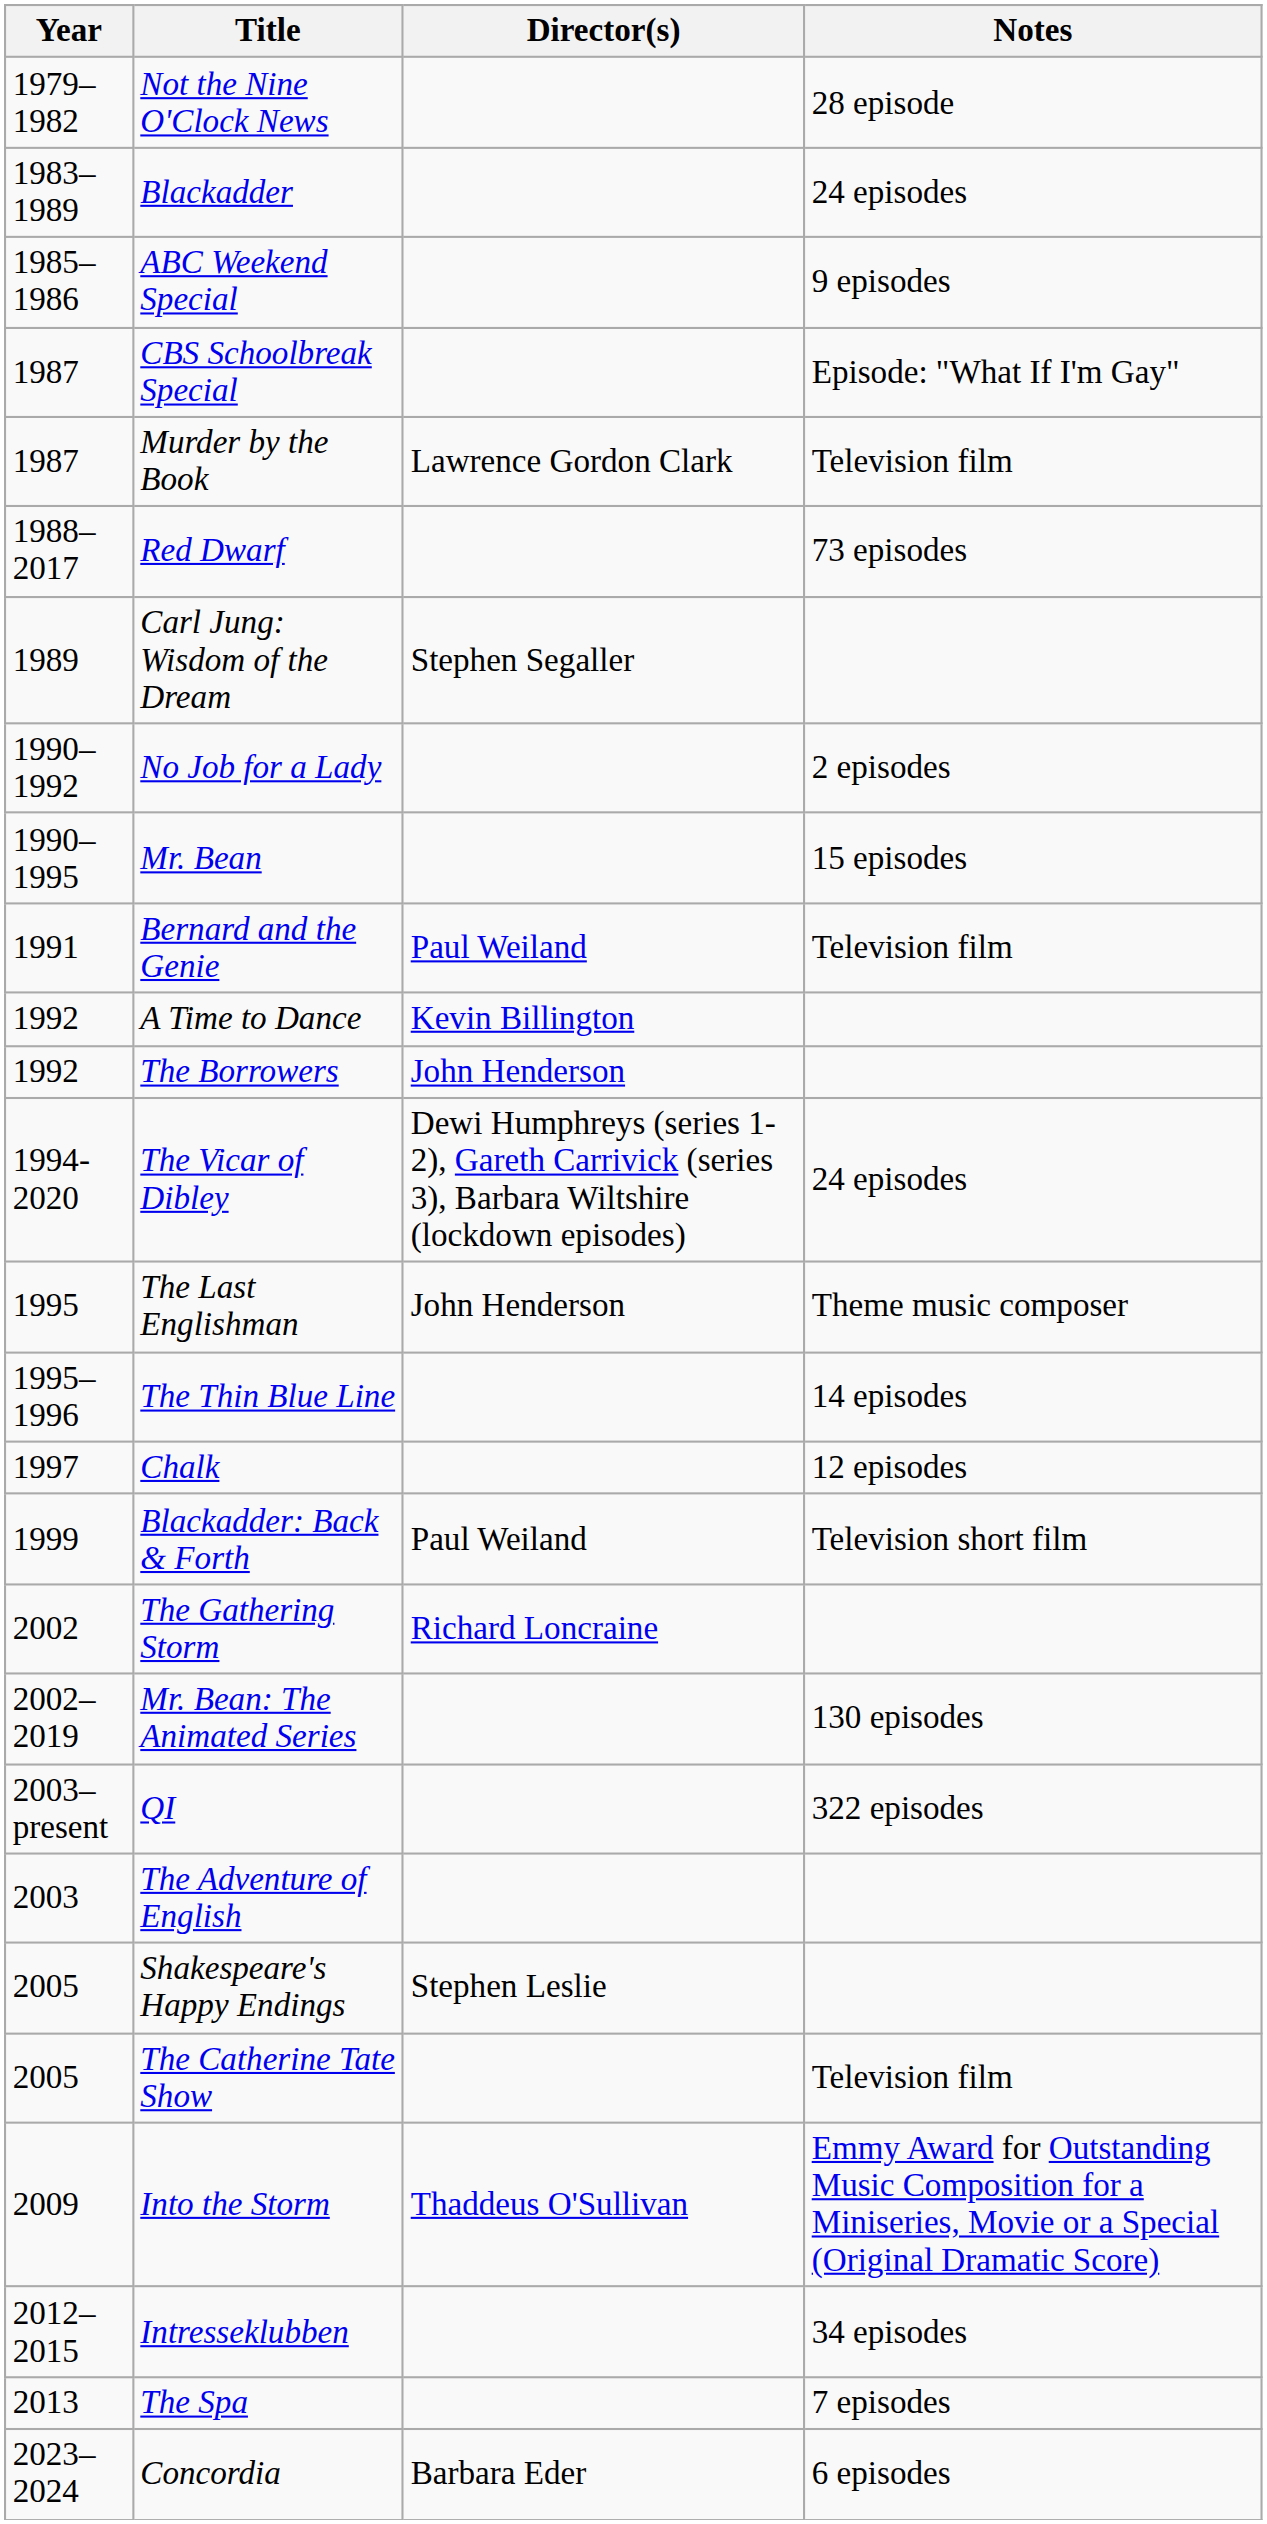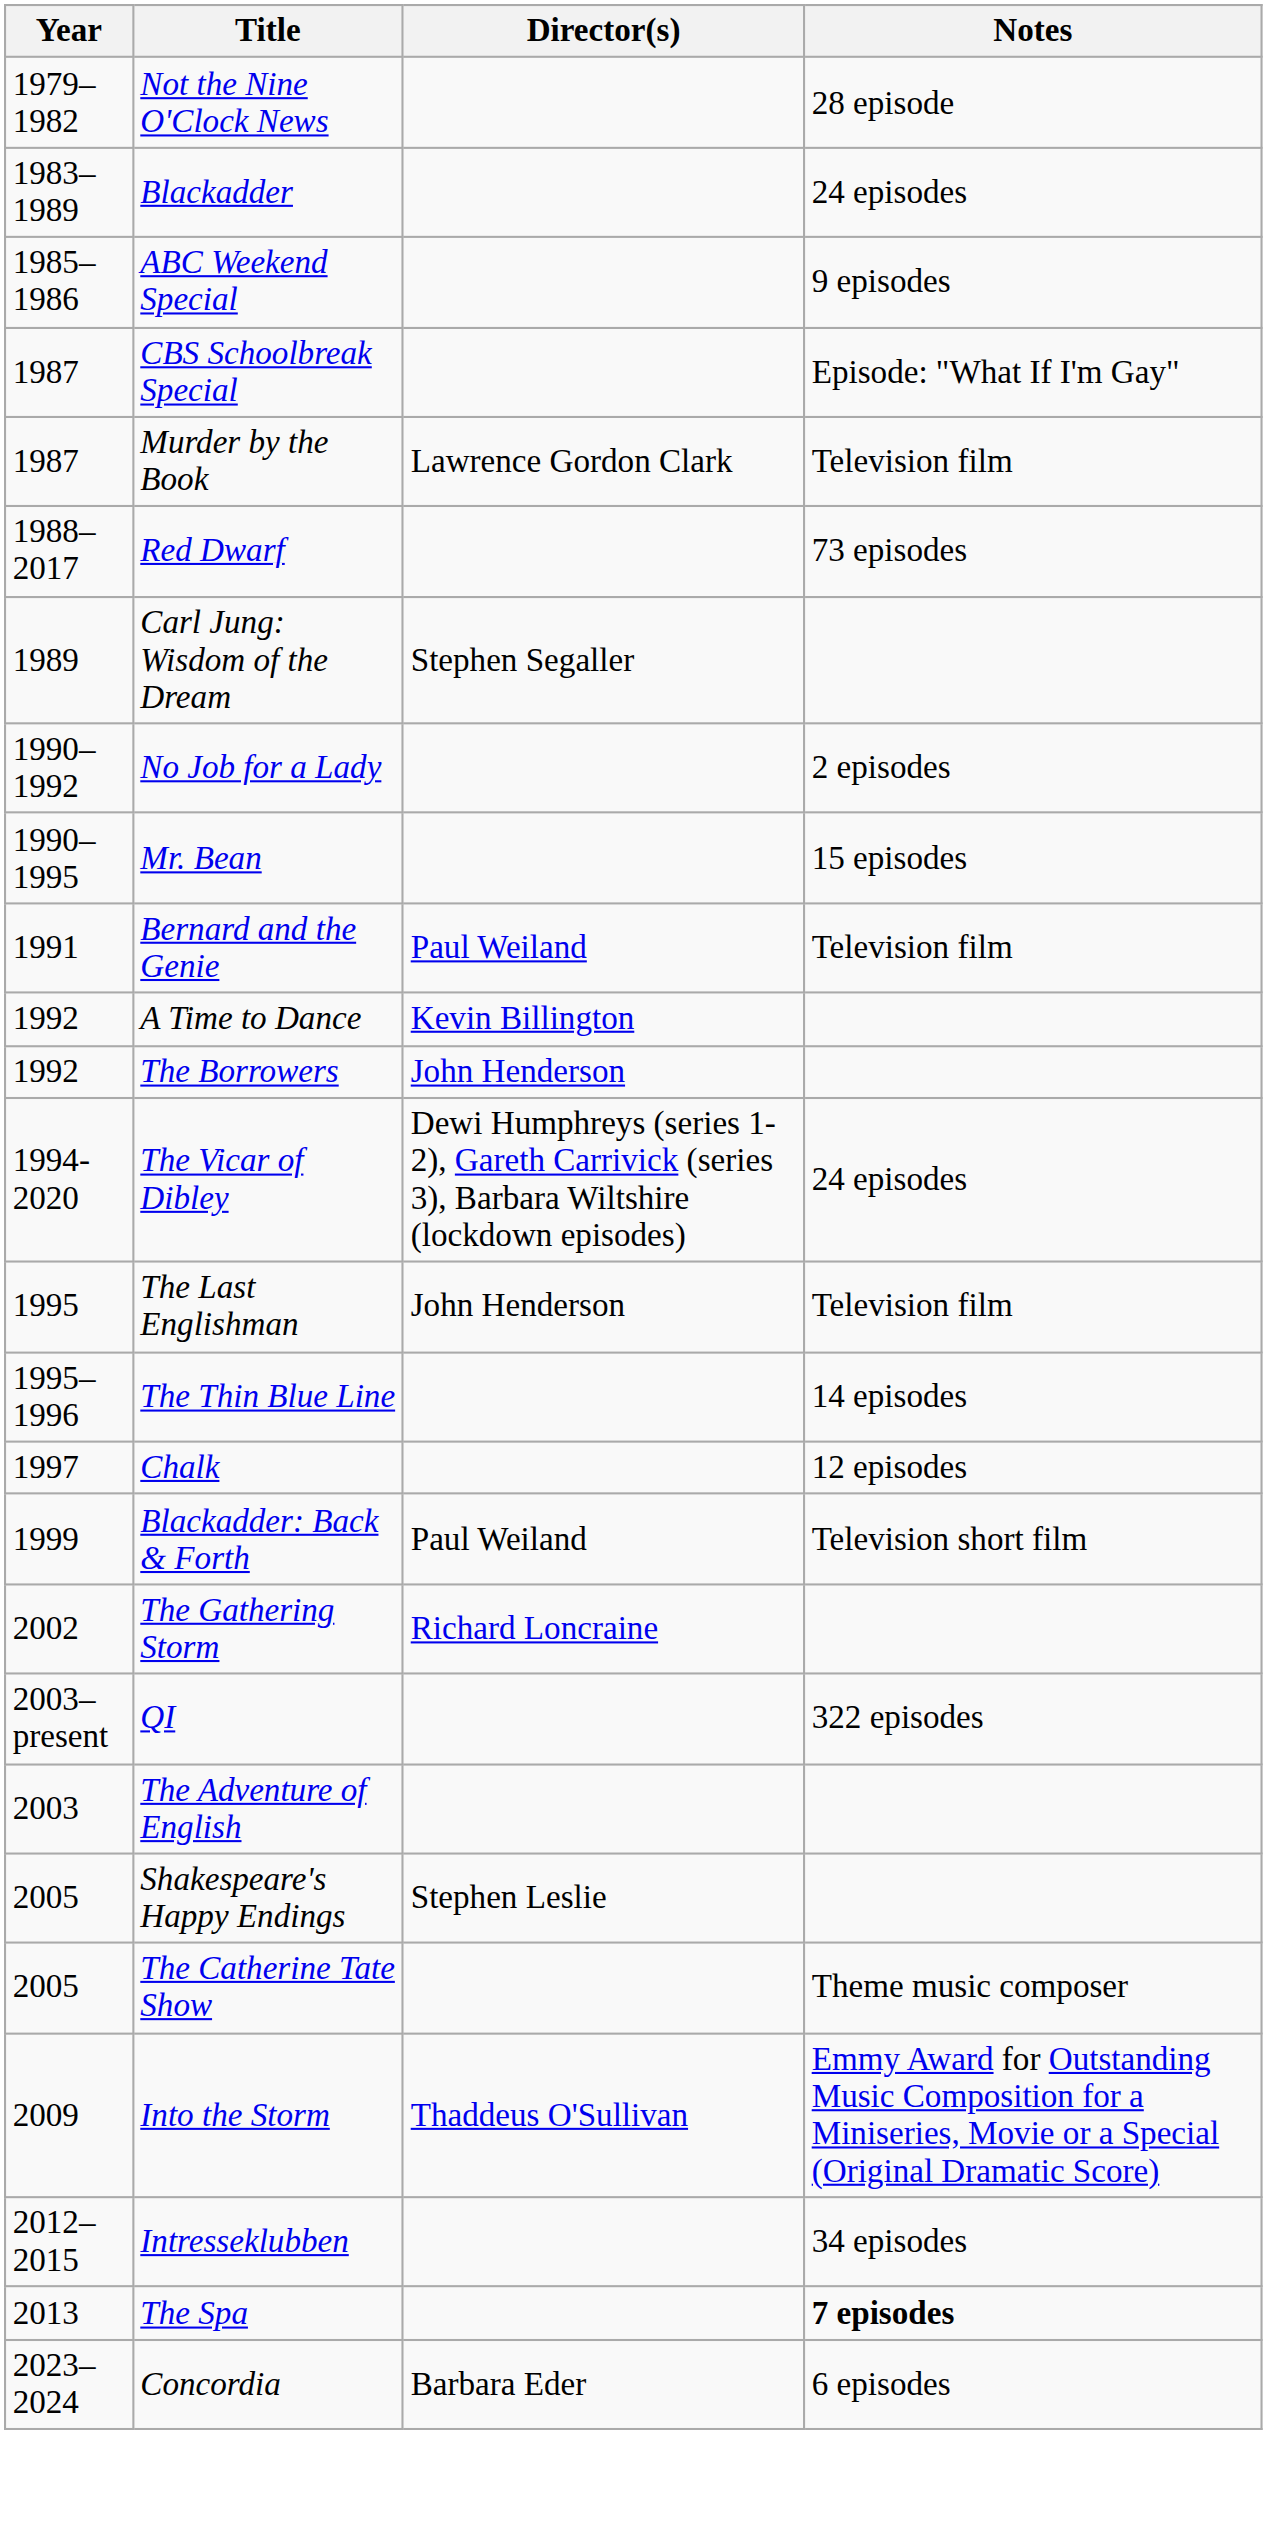The Last Englishman | Notes: Theme music composer -> Television film
- row: 2002–2019 | Mr. Bean: The Animated Series | 130 episodes
The Catherine Tate Show | Notes: Television film -> Theme music composer
The Spa | Notes: normal -> bold
